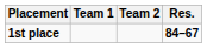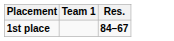- column: Team 2
